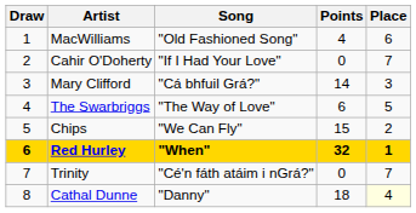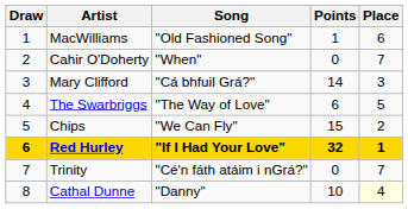MacWilliams | Points: 4 -> 1
Cahir O'Doherty | Song: "If I Had Your Love" -> "When"
Red Hurley | Song: "When" -> "If I Had Your Love"
Cathal Dunne | Points: 18 -> 10
